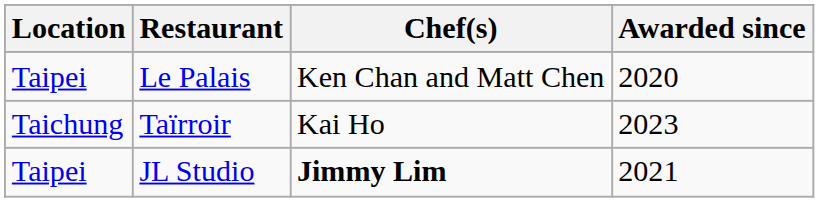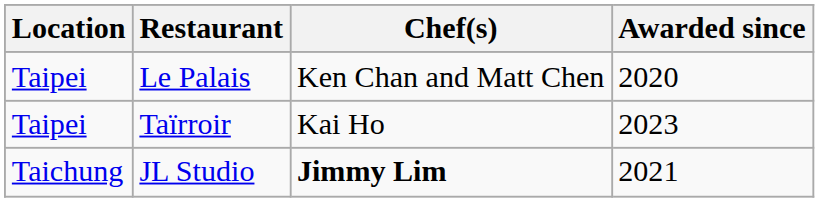Taïrroir | Location: Taichung -> Taipei
JL Studio | Location: Taipei -> Taichung
